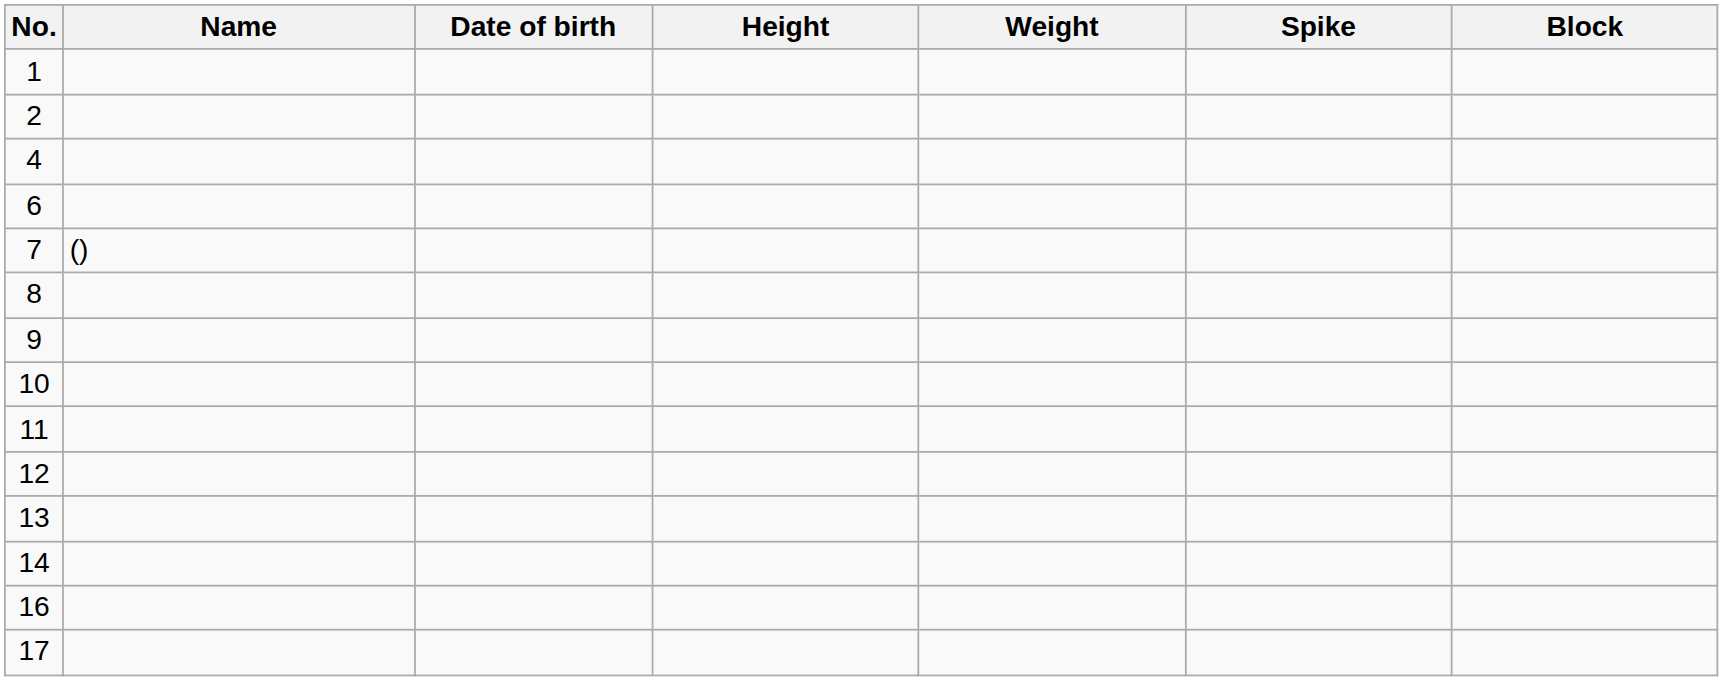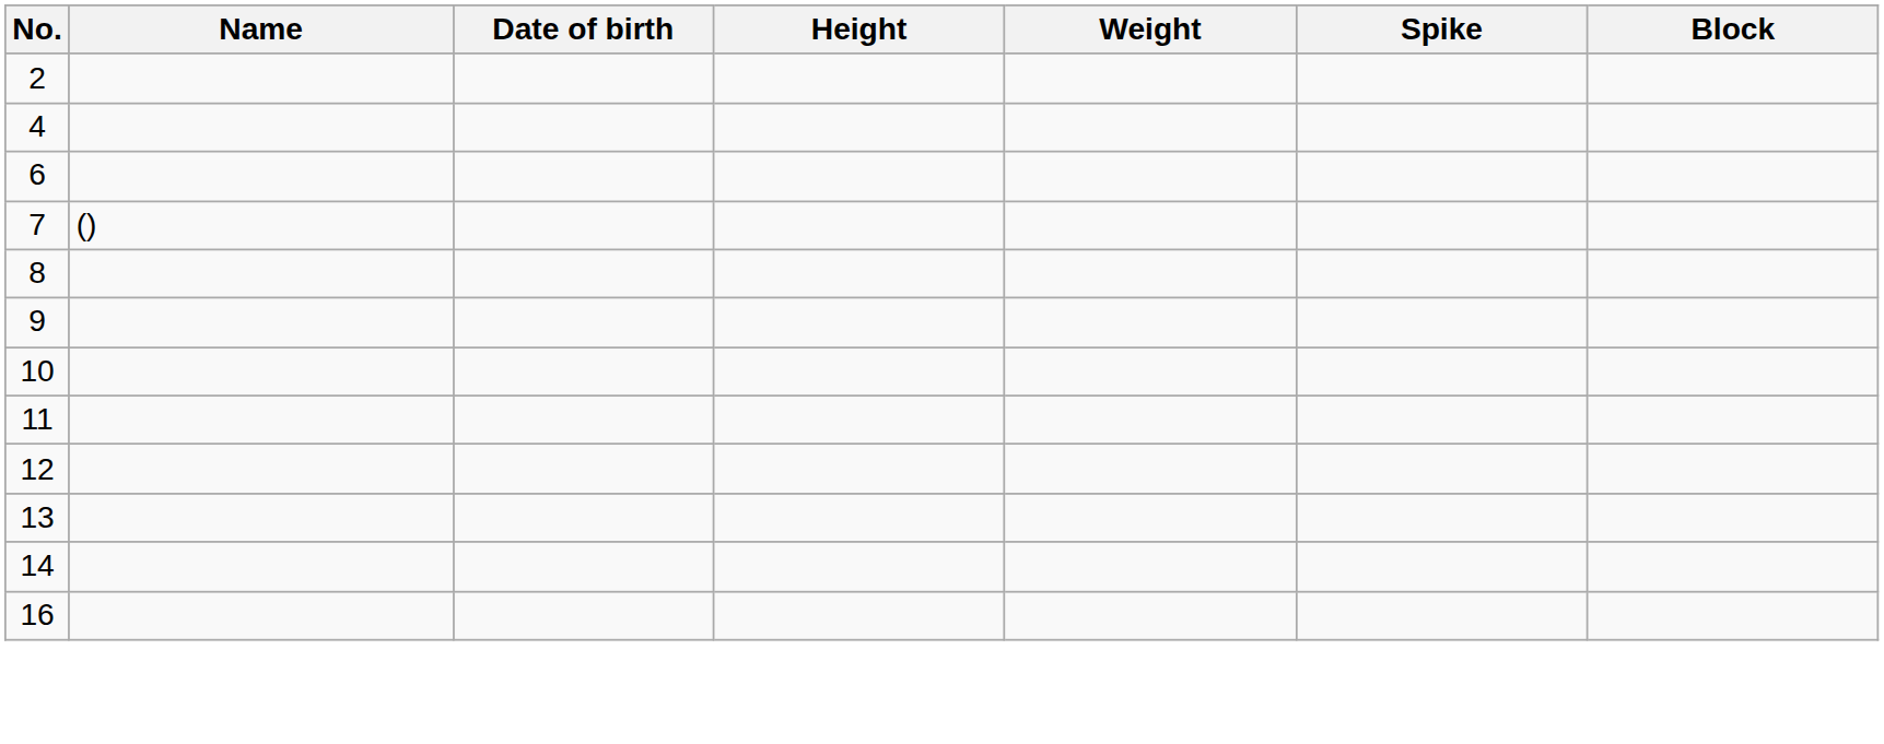- row: 1
- row: 17
